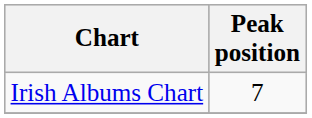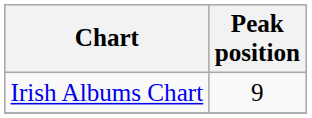Irish Albums Chart | Peak position: 7 -> 9
